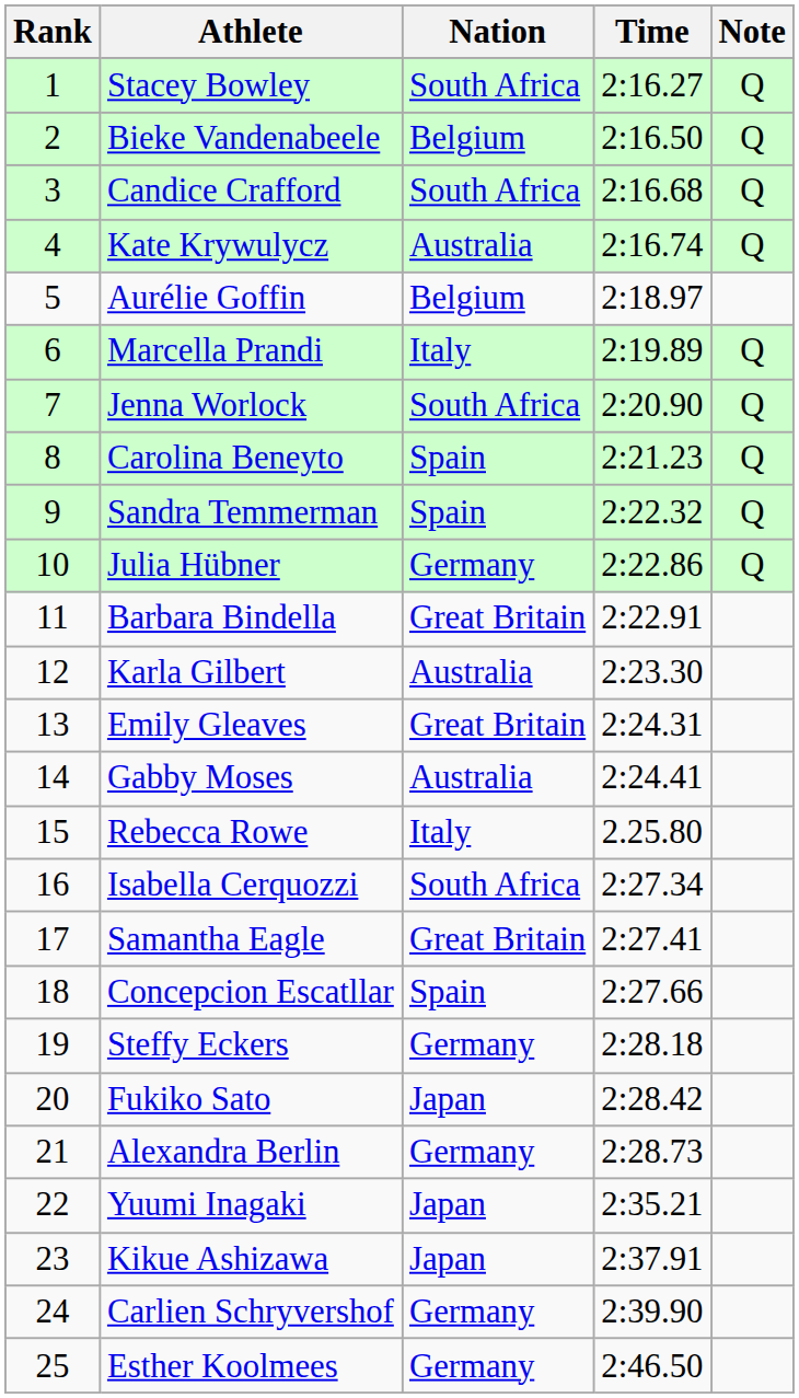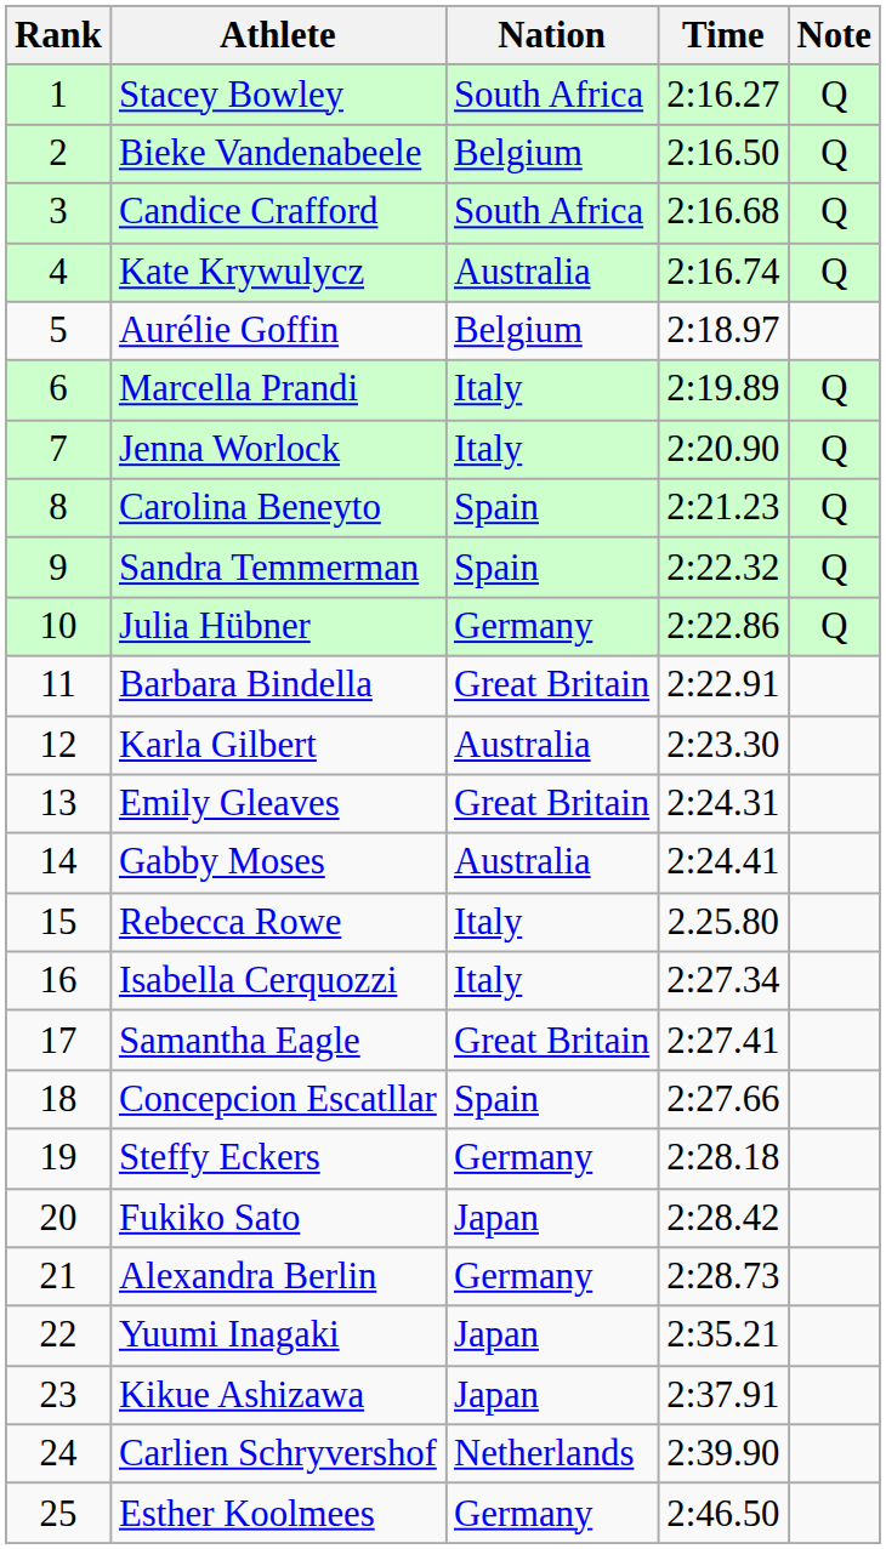Jenna Worlock | Nation: South Africa -> Italy
Isabella Cerquozzi | Nation: South Africa -> Italy
Carlien Schryvershof | Nation: Germany -> Netherlands
